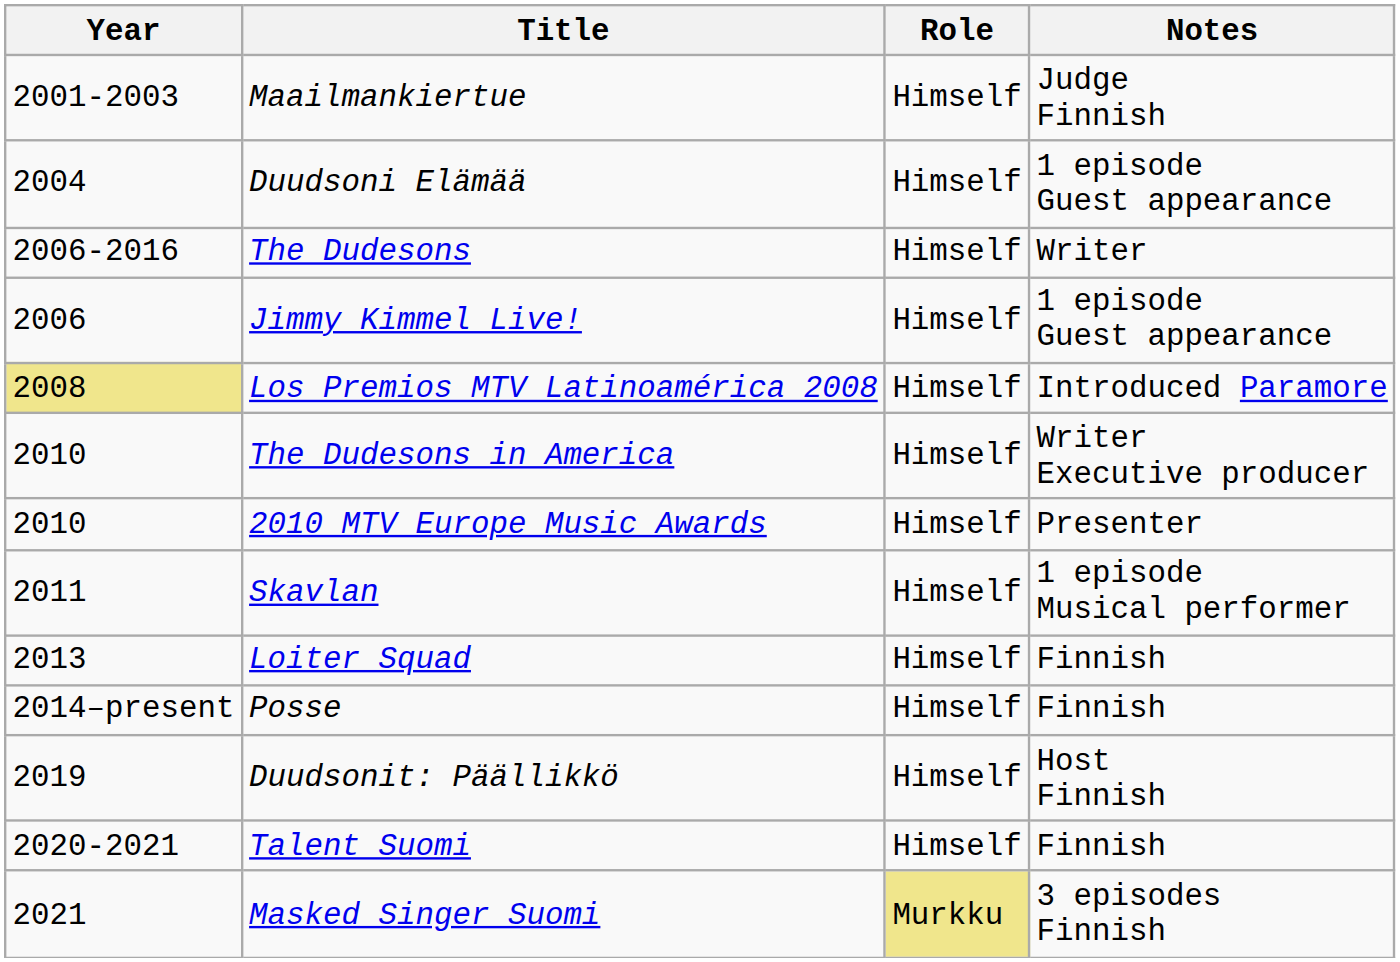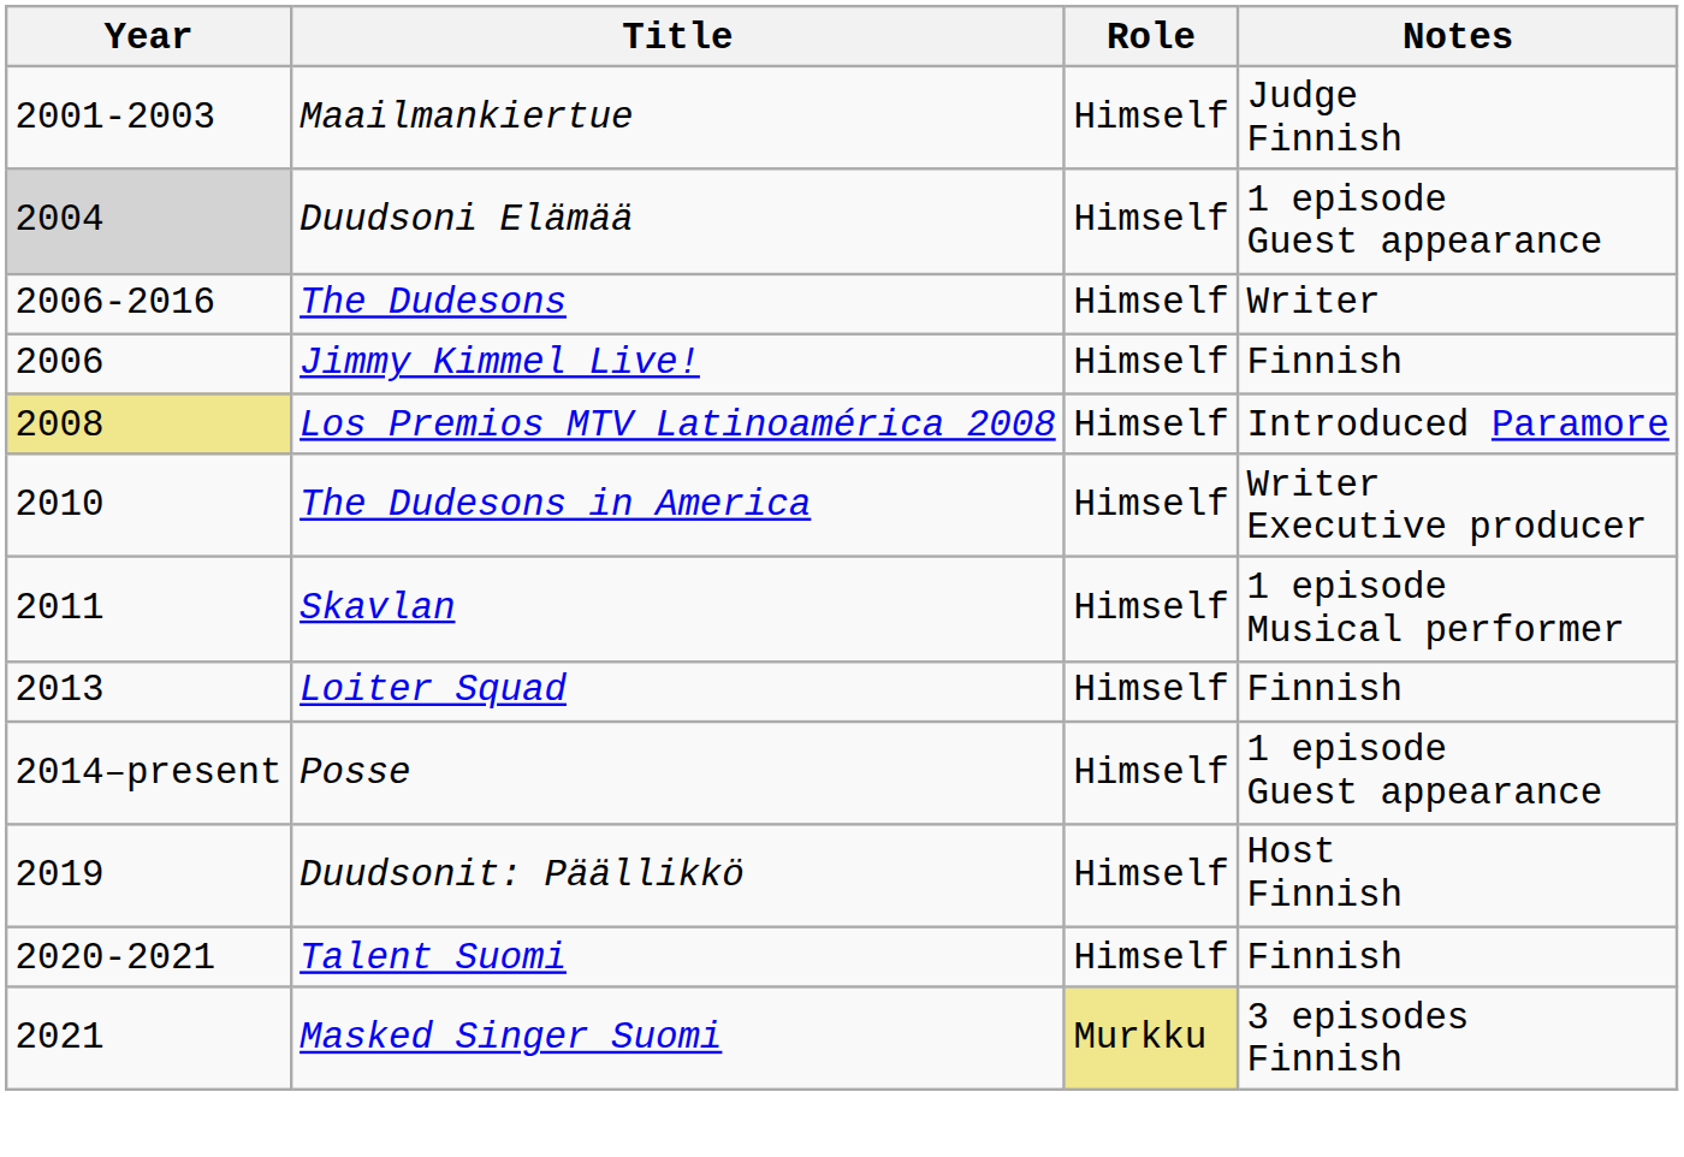Duudsoni Elämää | Year: no background -> lightgrey background
Jimmy Kimmel Live! | Notes: 1 episode Guest appearance -> Finnish
- row: 2010 | 2010 MTV Europe Music Awards | Himself | Presenter
Posse | Notes: Finnish -> 1 episode Guest appearance
